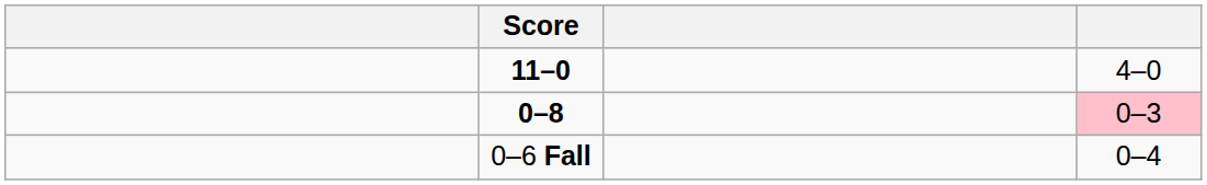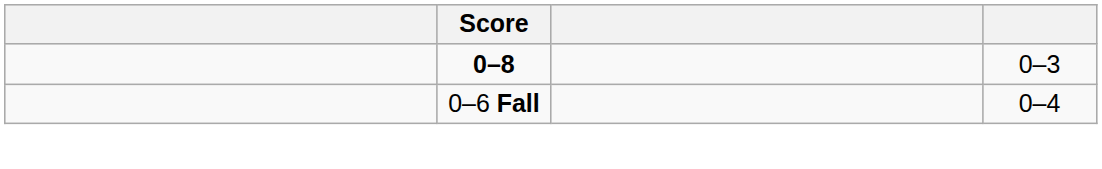- row: 11–0 | 4–0
0–8 | column 4: pink background -> no background
